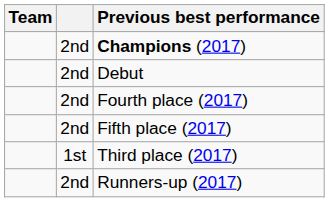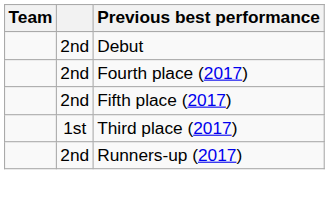- row: 2nd | Champions (2017)
